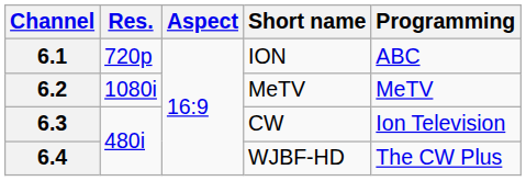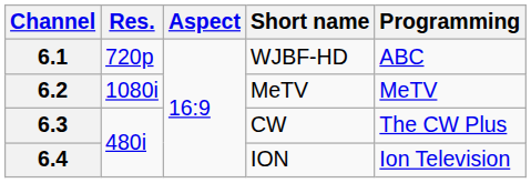6.1 | Short name: ION -> WJBF-HD
6.3 | Programming: Ion Television -> The CW Plus
6.4 | Short name: WJBF-HD -> ION
6.4 | Programming: The CW Plus -> Ion Television
